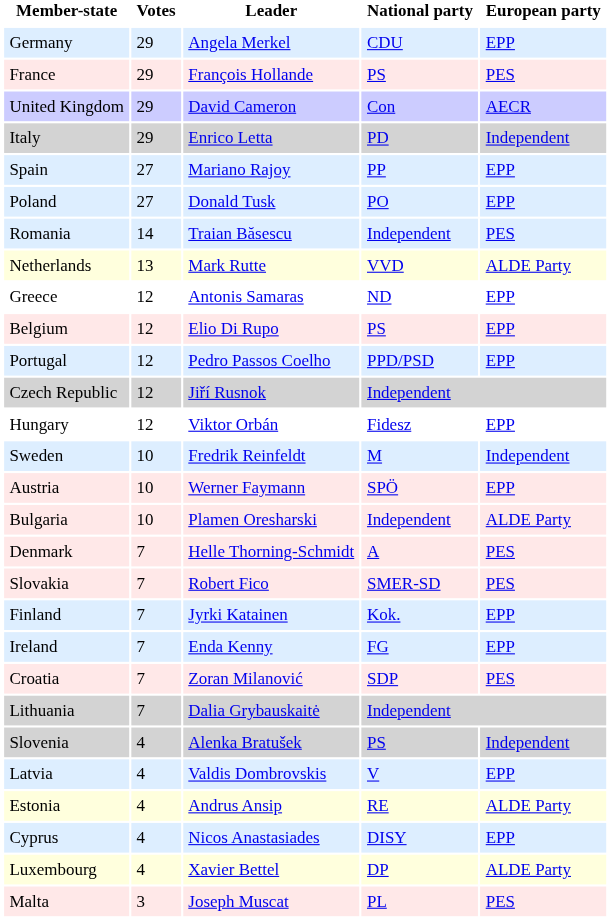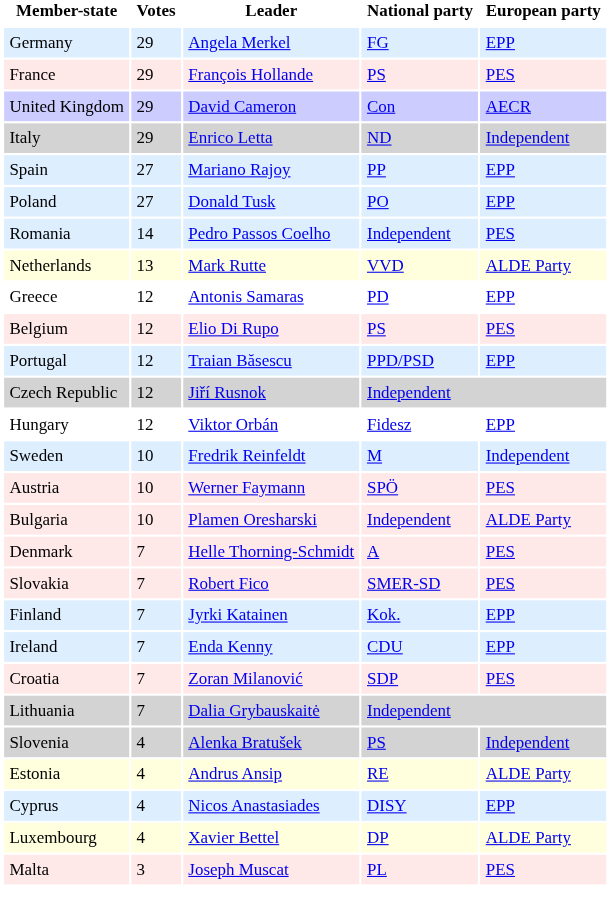Germany | National party: CDU -> FG
Italy | National party: PD -> ND
Romania | Leader: Traian Băsescu -> Pedro Passos Coelho
Greece | National party: ND -> PD
Belgium | European party: EPP -> PES
Portugal | Leader: Pedro Passos Coelho -> Traian Băsescu
Austria | European party: EPP -> PES
Ireland | National party: FG -> CDU
- row: Latvia | 4 | Valdis Dombrovskis | V | EPP
